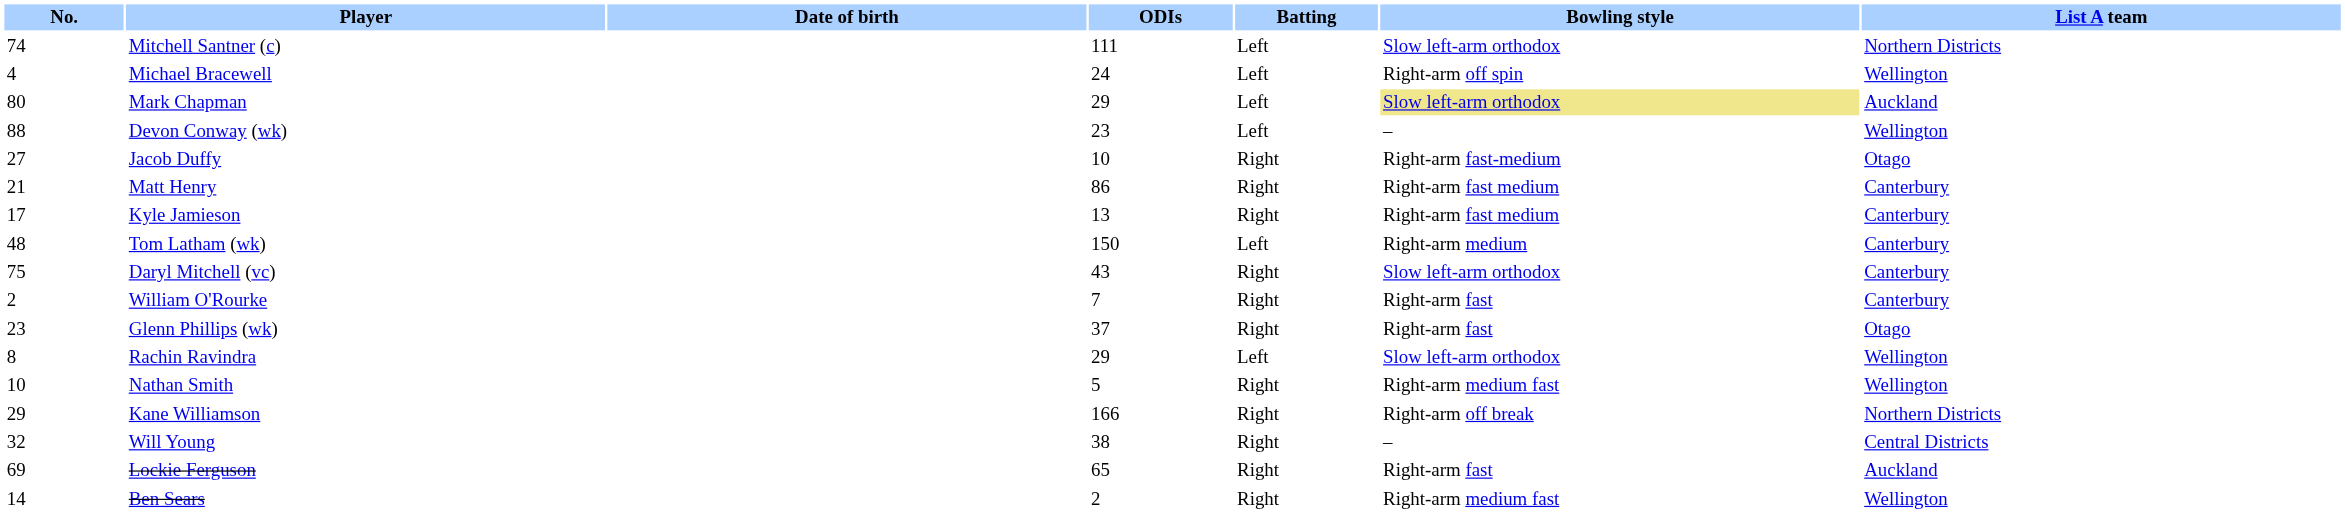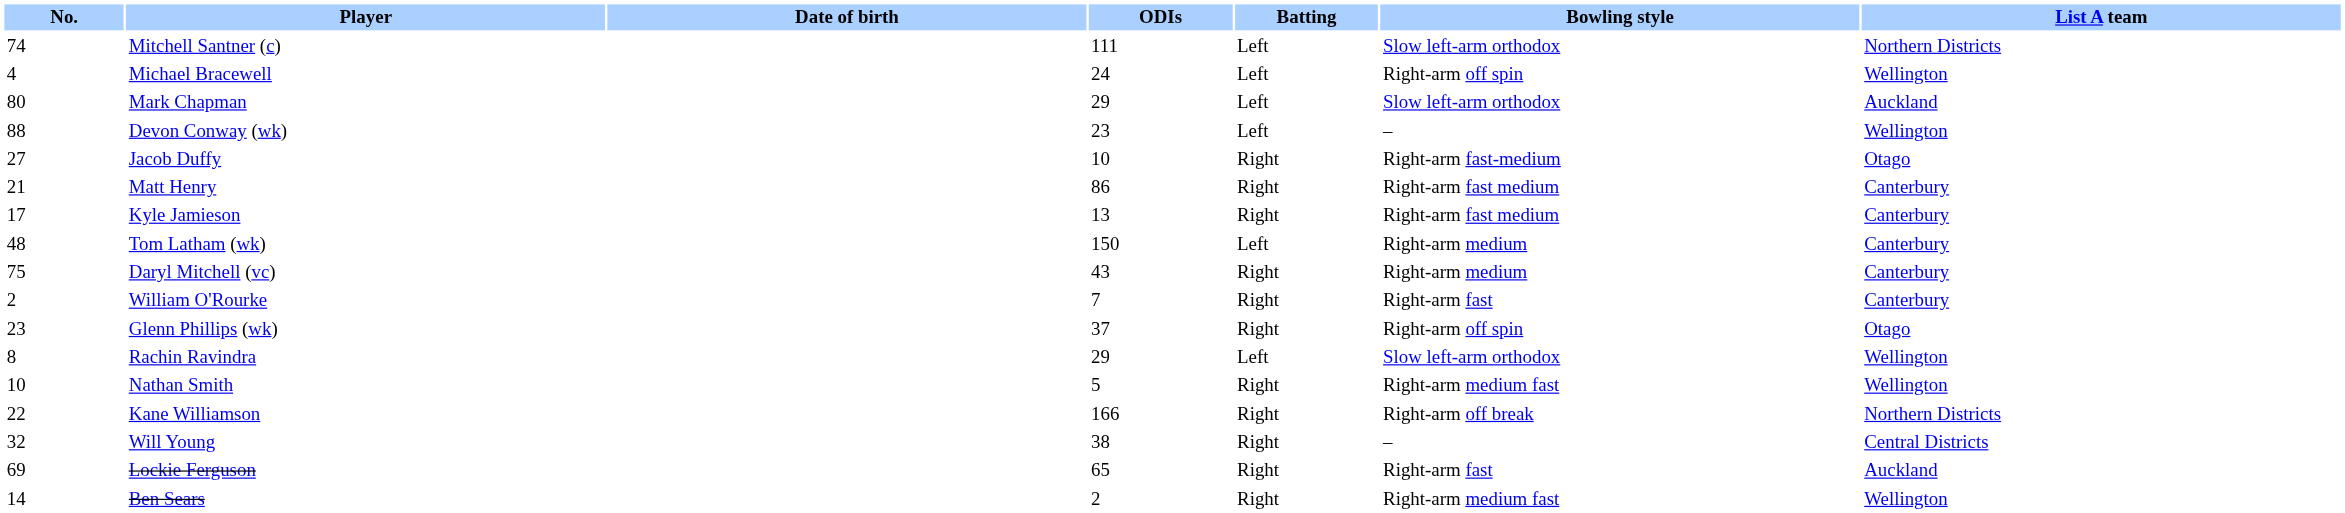Mark Chapman | Bowling style: khaki background -> no background
Daryl Mitchell (vc) | Bowling style: Slow left-arm orthodox -> Right-arm medium
Glenn Phillips (wk) | Bowling style: Right-arm fast -> Right-arm off spin
Kane Williamson | No.: 29 -> 22
